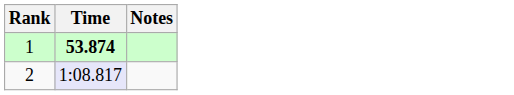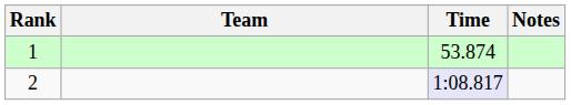+ column: Team
1 | Time: bold -> normal
